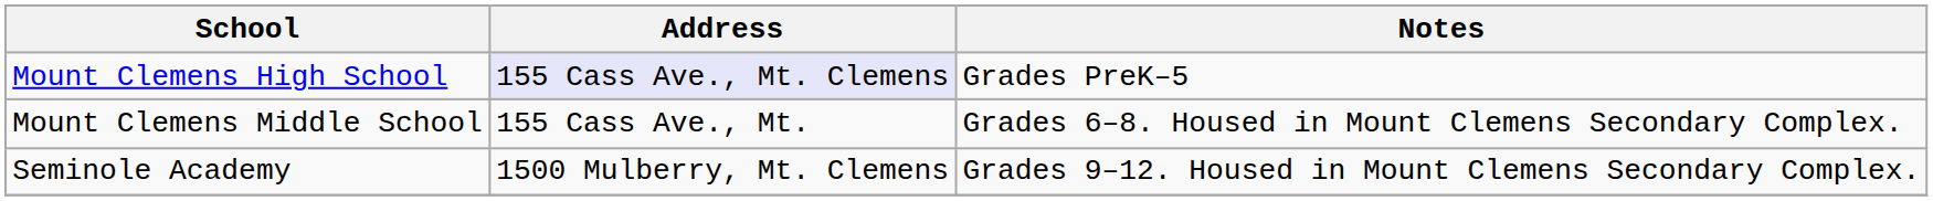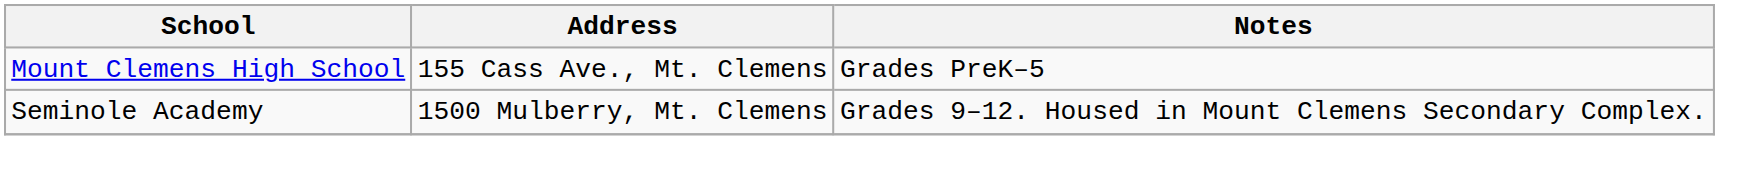Mount Clemens High School | Address: lavender background -> no background
- row: Mount Clemens Middle School | 155 Cass Ave., Mt. | Grades 6–8. Housed in Mount Clemens Secondary Complex.
